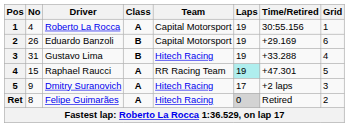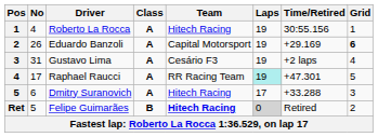Roberto La Rocca | Team: Capital Motorsport -> Hitech Racing
Eduardo Banzoli | Class: B -> A
Eduardo Banzoli | Grid: normal -> bold
Gustavo Lima | Class: B -> A
Gustavo Lima | Team: Hitech Racing -> Cesário F3
Gustavo Lima | Time/Retired: +33.288 -> +2 laps
Raphael Raucci | No: 15 -> 17
Dmitry Suranovich | No: 9 -> 6
Dmitry Suranovich | Time/Retired: +2 laps -> +33.288
Felipe Guimarães | No: 8 -> 5
Felipe Guimarães | Class: A -> B
Felipe Guimarães | Team: normal -> bold
